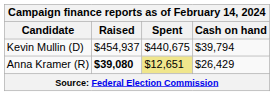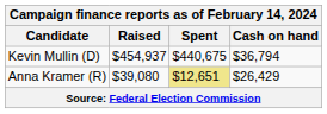Kevin Mullin (D) | Cash on hand: $39,794 -> $36,794
Anna Kramer (R) | Raised: bold -> normal
